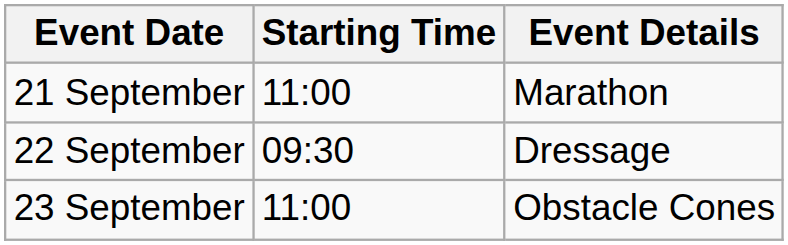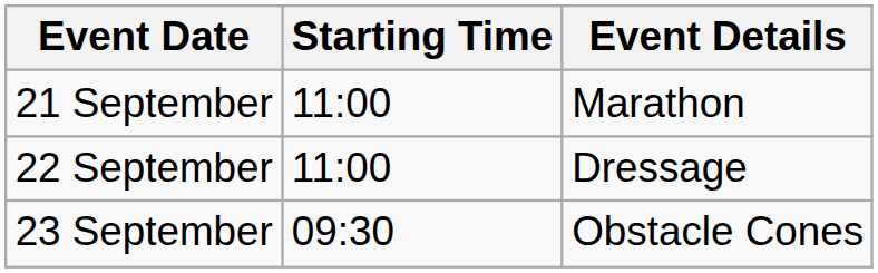22 September | Starting Time: 09:30 -> 11:00
23 September | Starting Time: 11:00 -> 09:30
